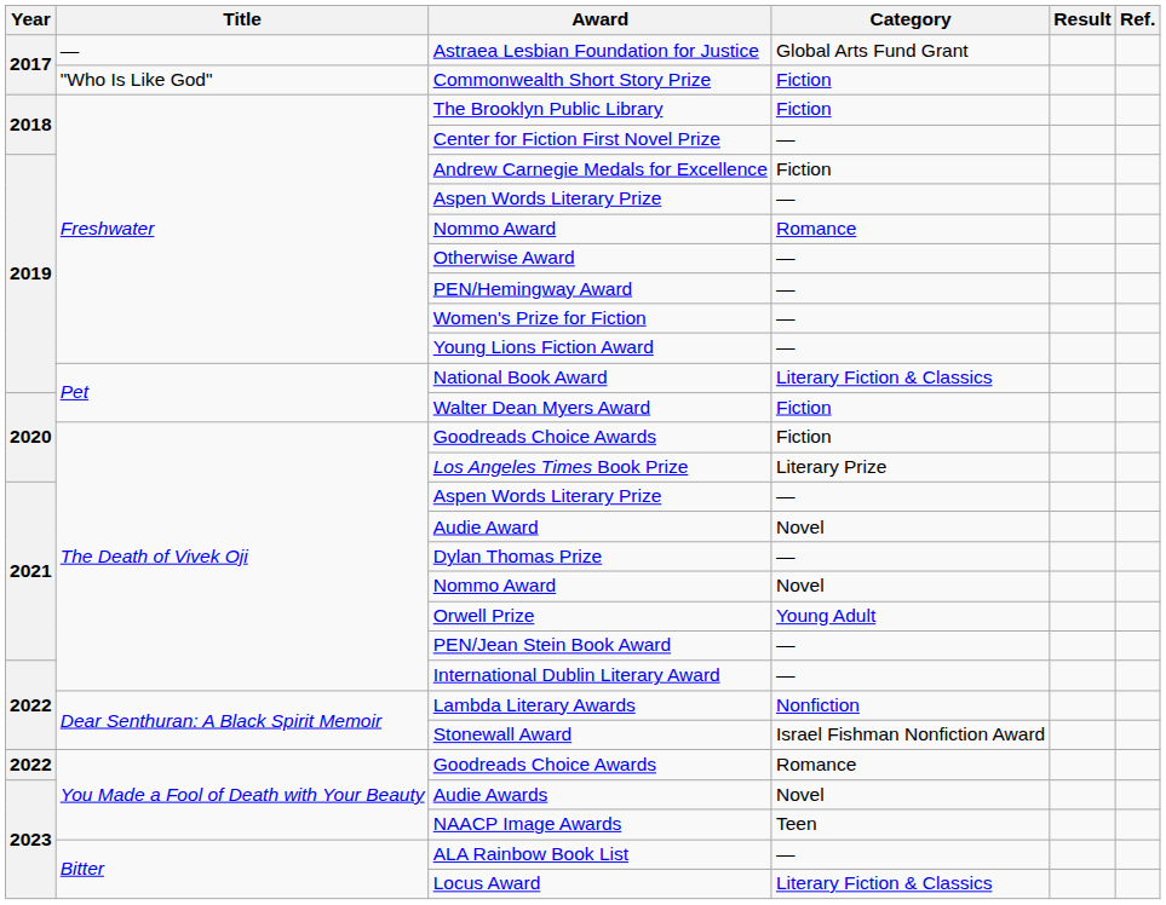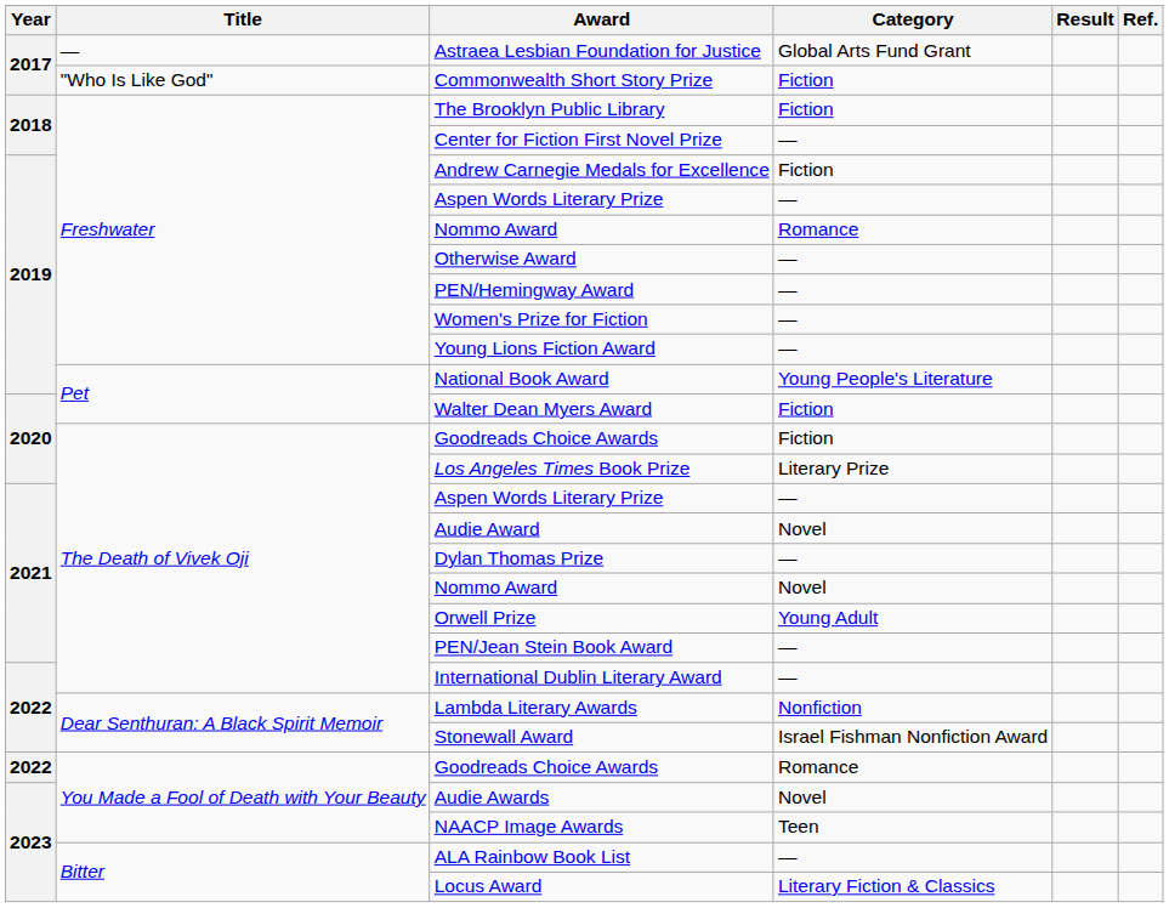National Book Award | Category: Literary Fiction & Classics -> Young People's Literature
